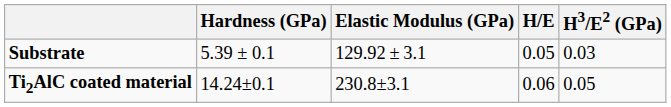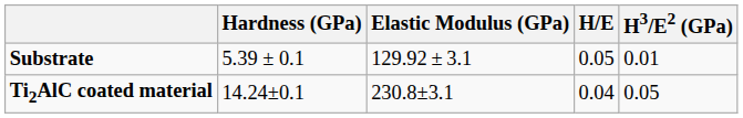Substrate | H3/E2 (GPa): 0.03 -> 0.01
Ti2AlC coated material | H/E: 0.06 -> 0.04
